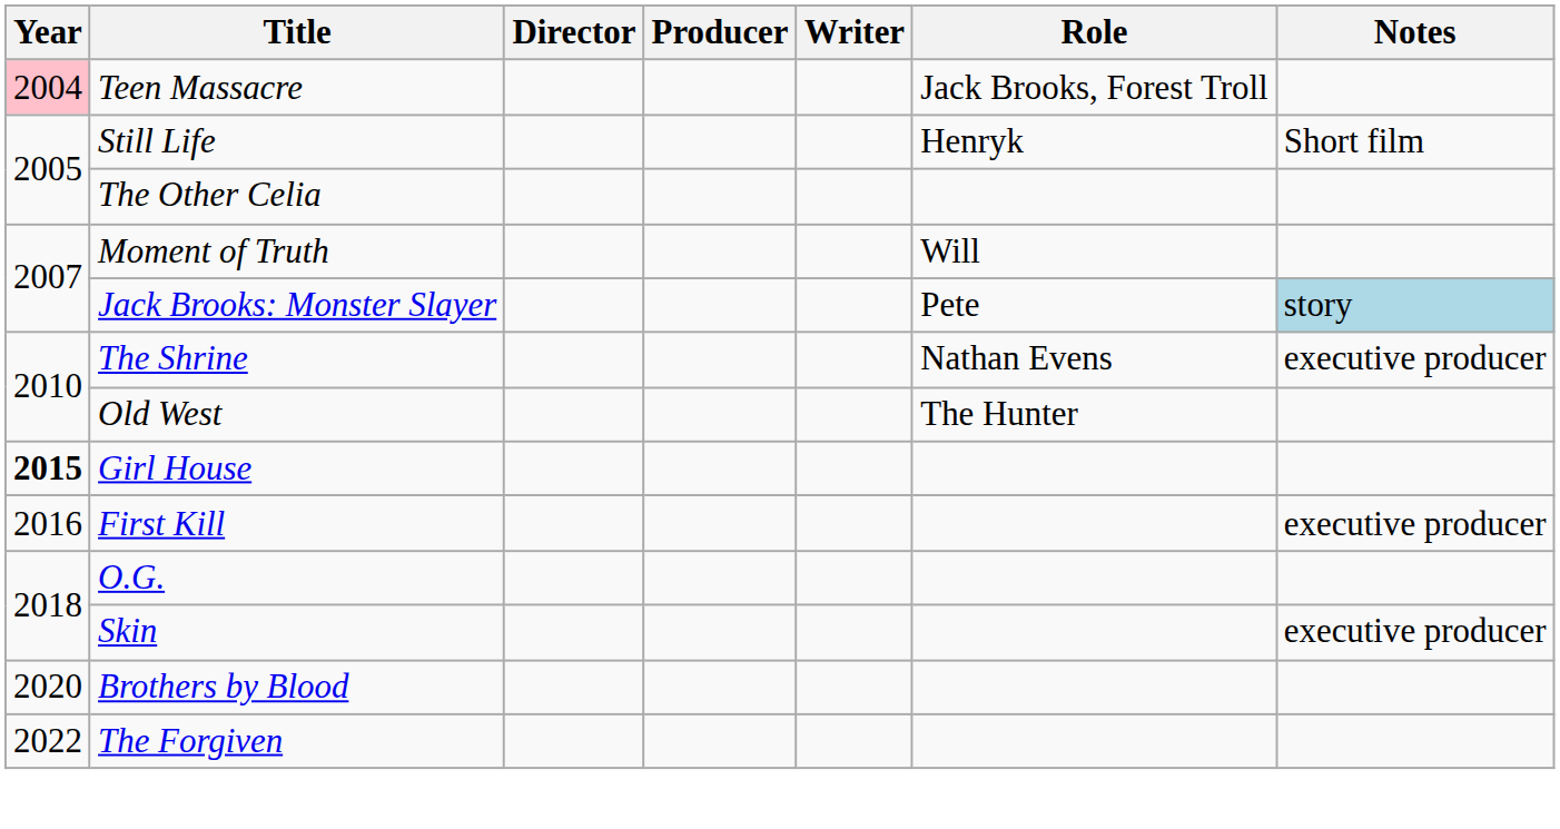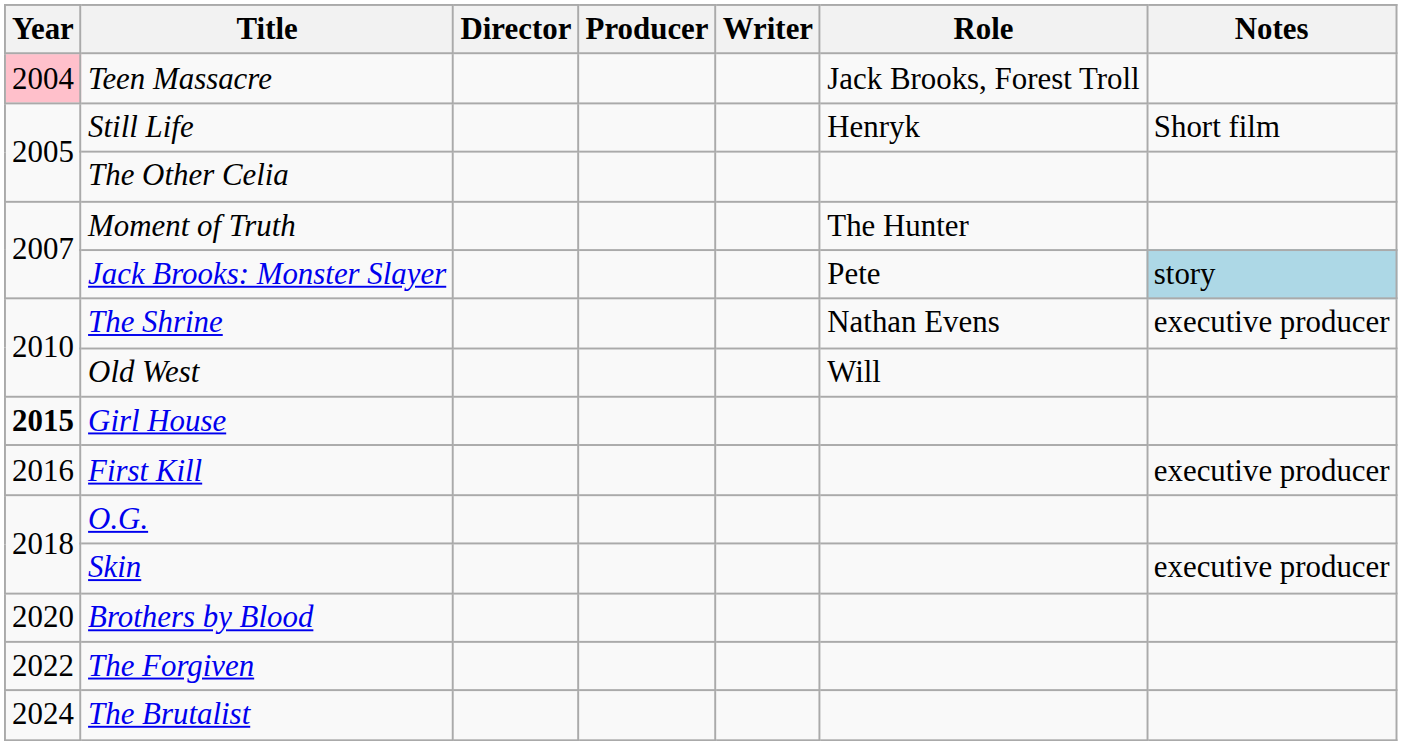Moment of Truth | Role: Will -> The Hunter
Old West | Role: The Hunter -> Will
+ row: 2024 | The Brutalist
